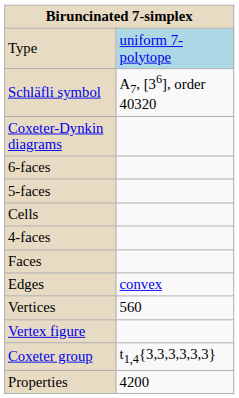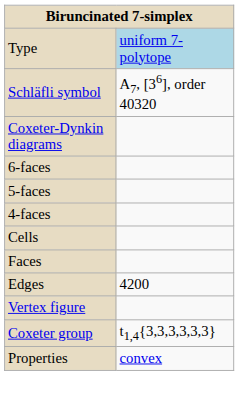rows swapped: 4-faces <-> Cells
Edges | column 2: convex -> 4200
- row: Vertices | 560
Properties | column 2: 4200 -> convex
